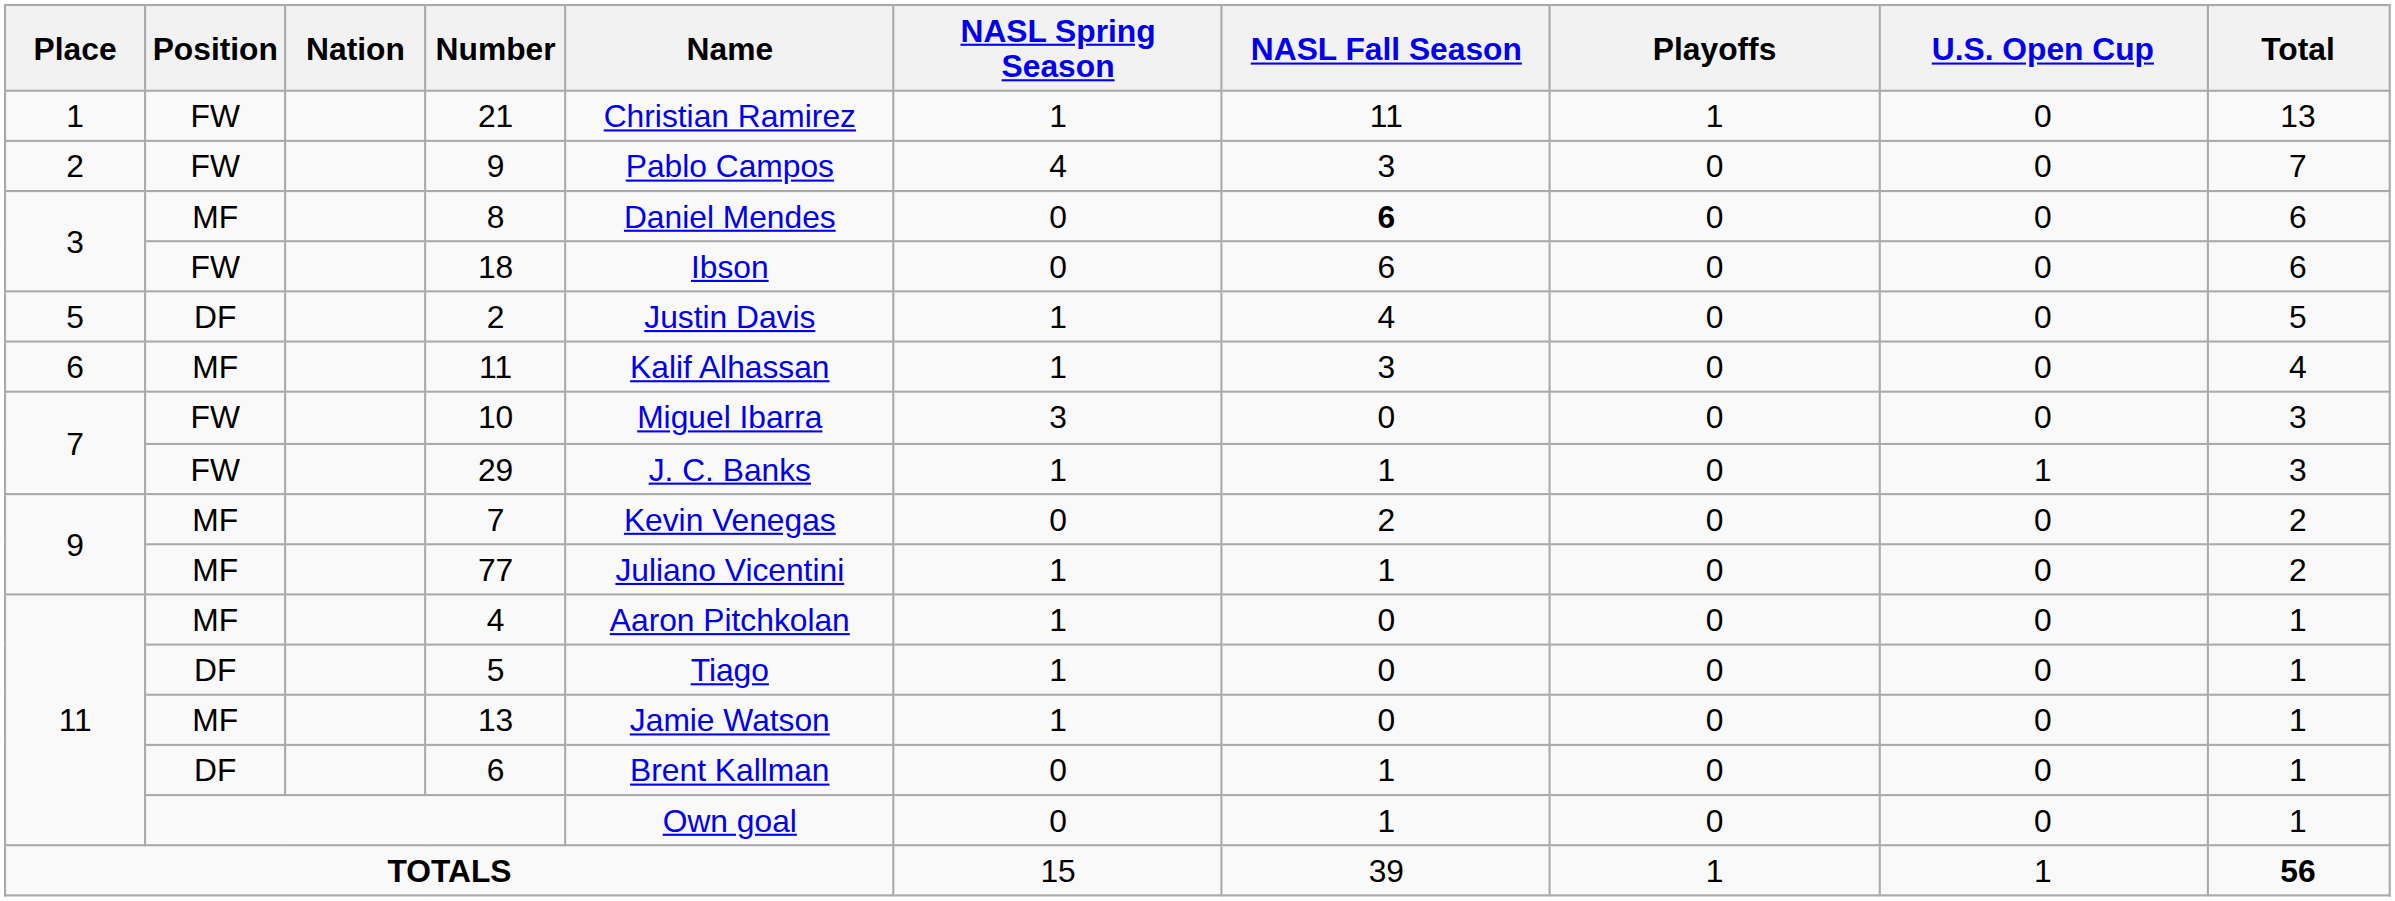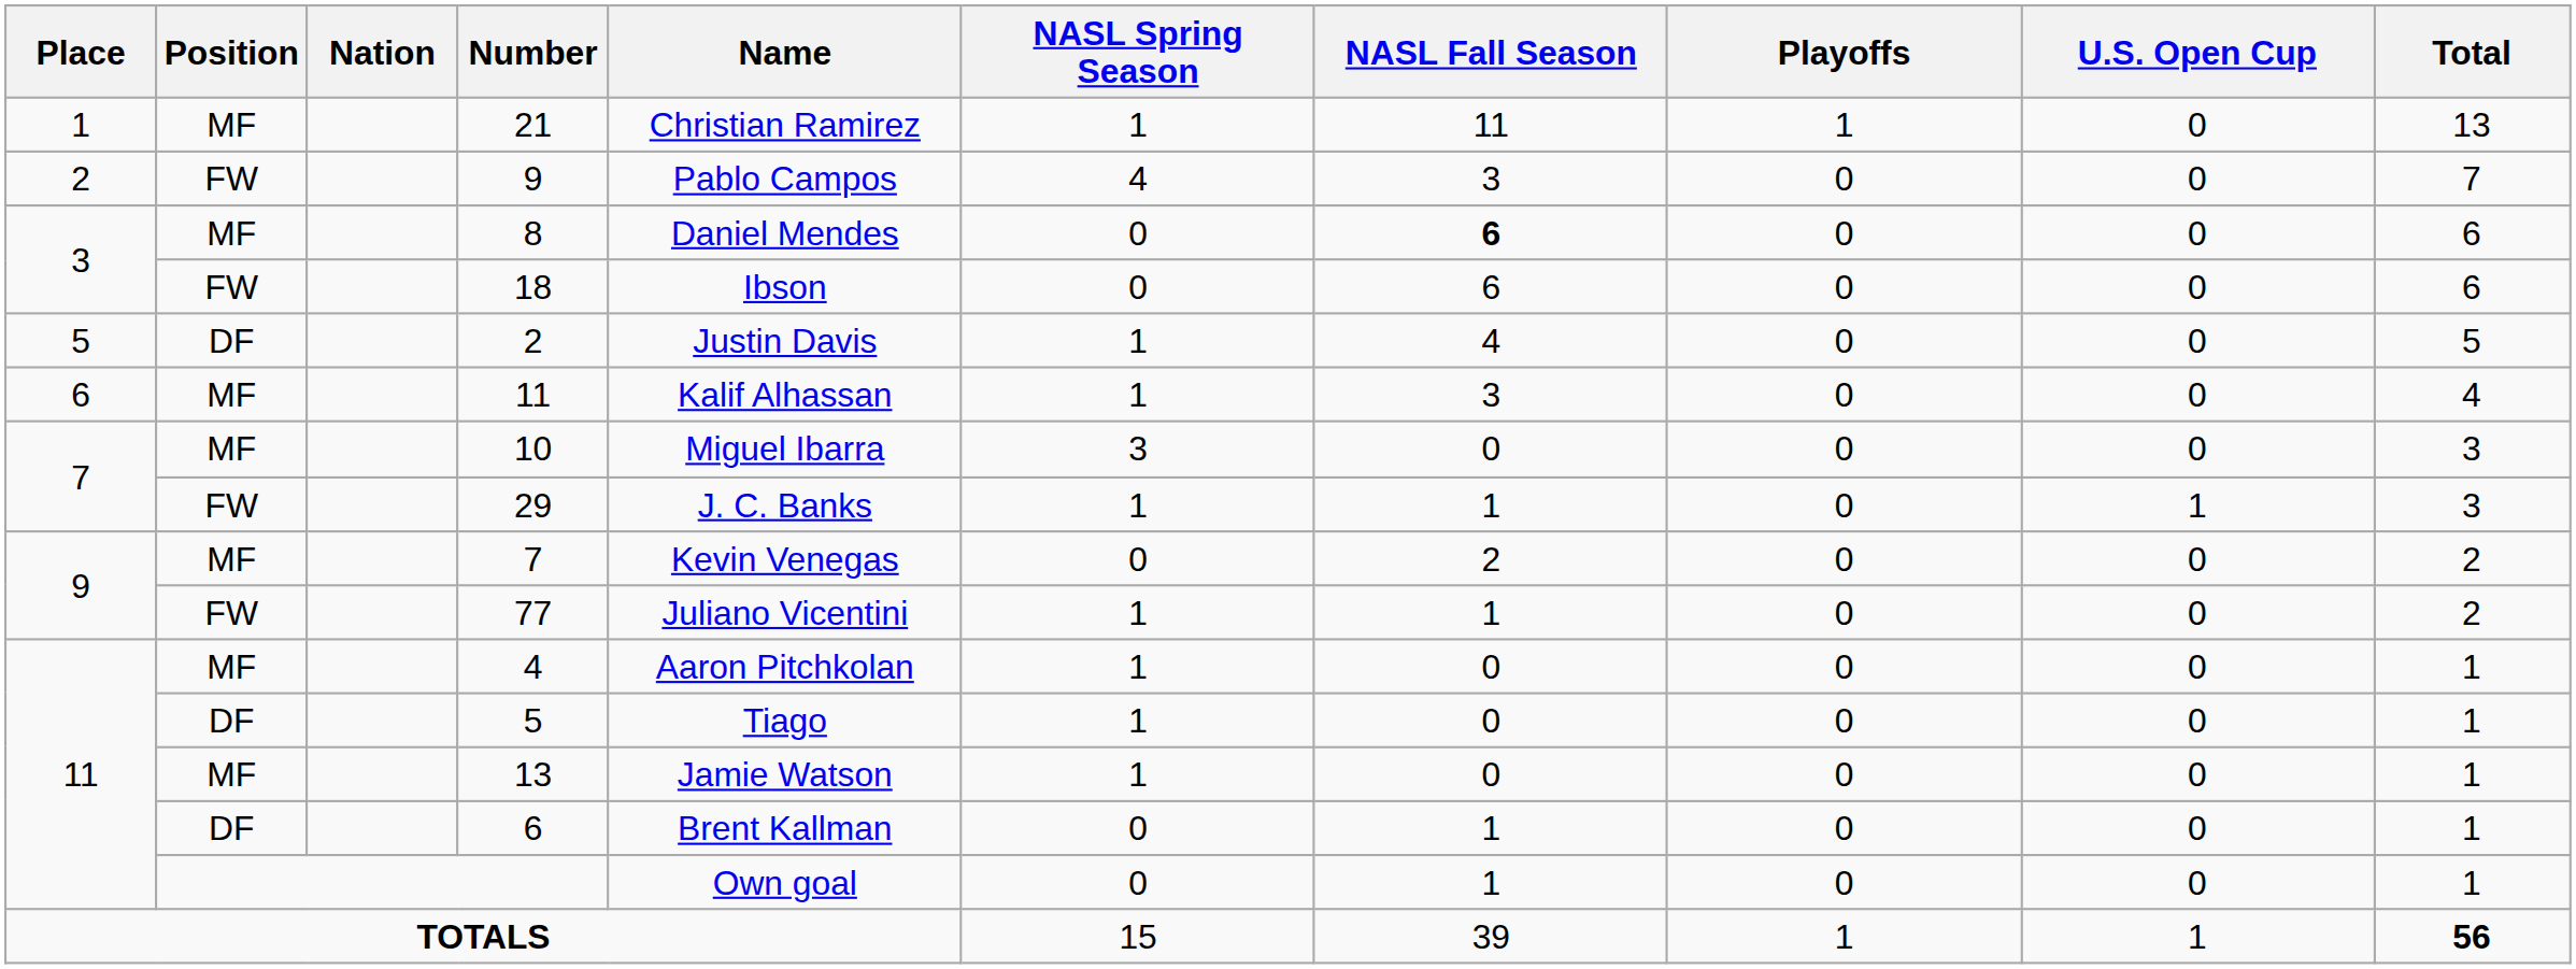21 | Position: FW -> MF
10 | Position: FW -> MF
77 | Position: MF -> FW
